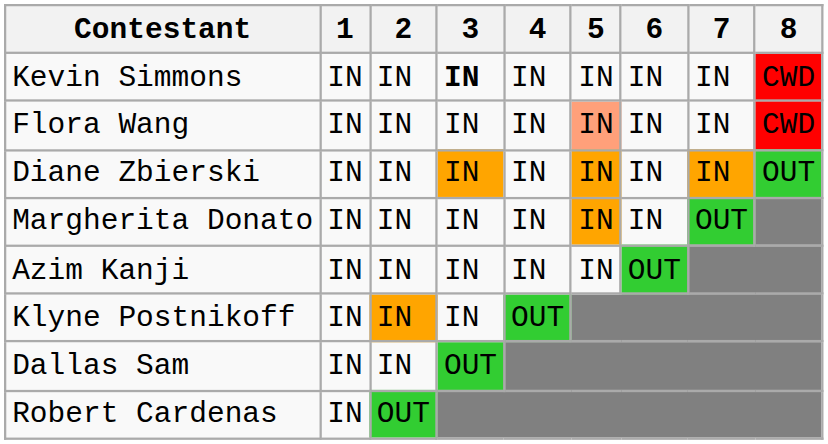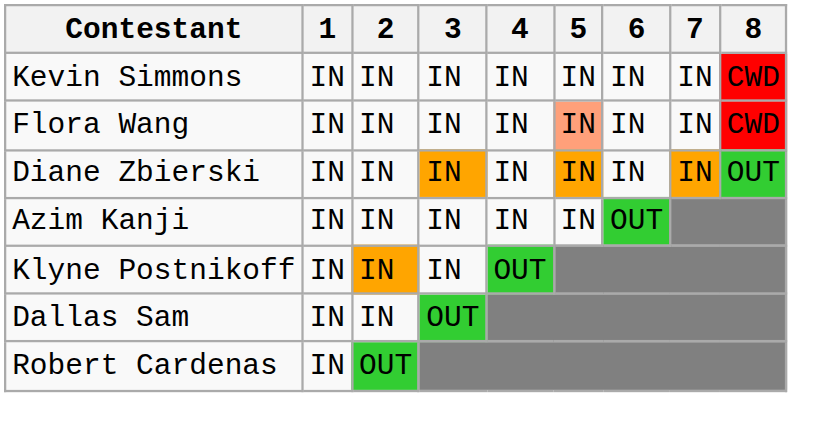Kevin Simmons | 3: bold -> normal
- row: Margherita Donato | IN | IN | IN | IN | IN | IN | OUT
